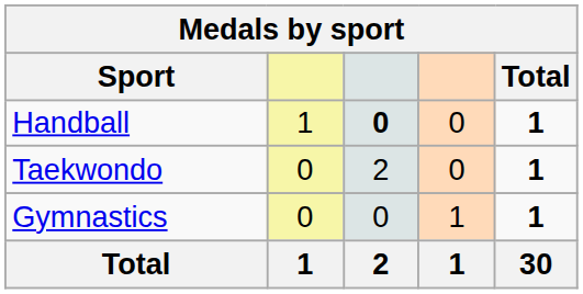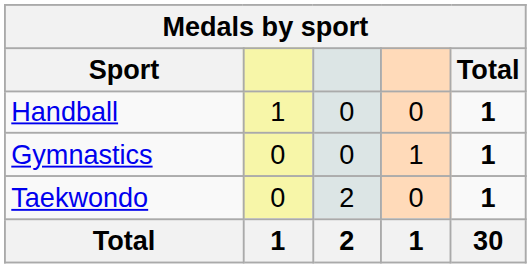Handball | column 3: bold -> normal
rows swapped: Taekwondo <-> Gymnastics
